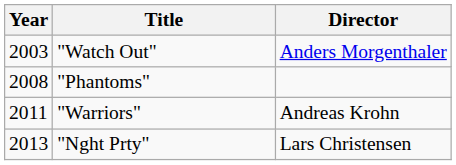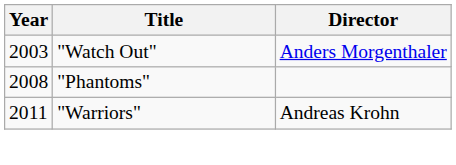- row: 2013 | "Nght Prty" | Lars Christensen
